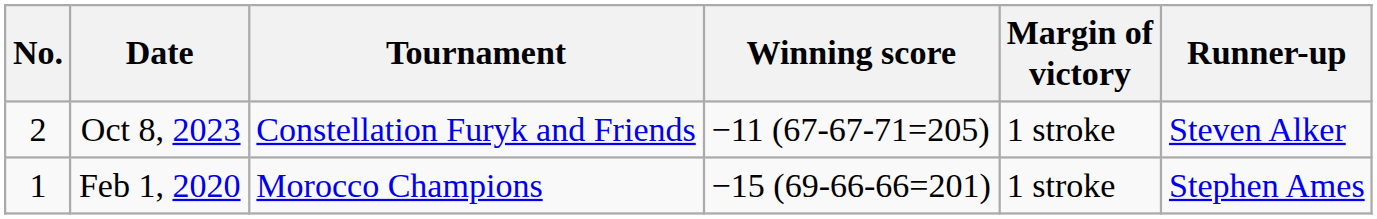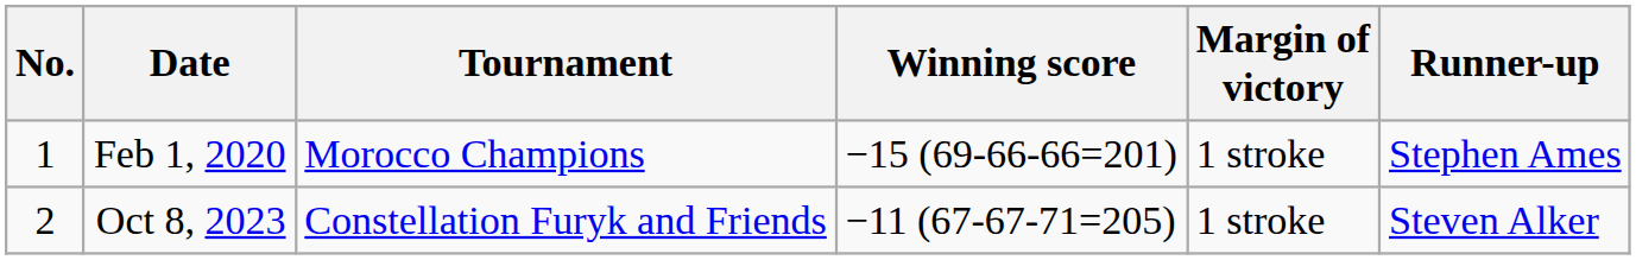rows swapped: Feb 1, 2020 <-> Oct 8, 2023
